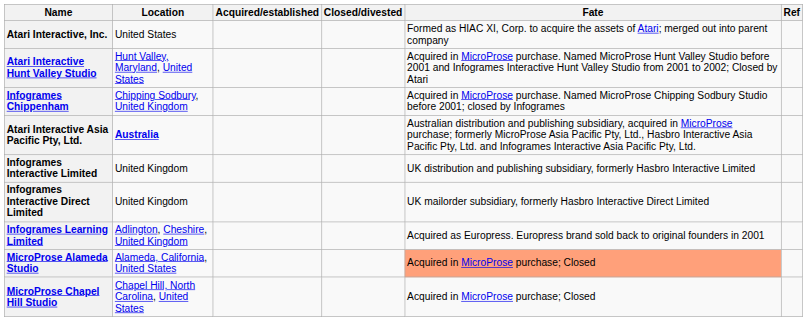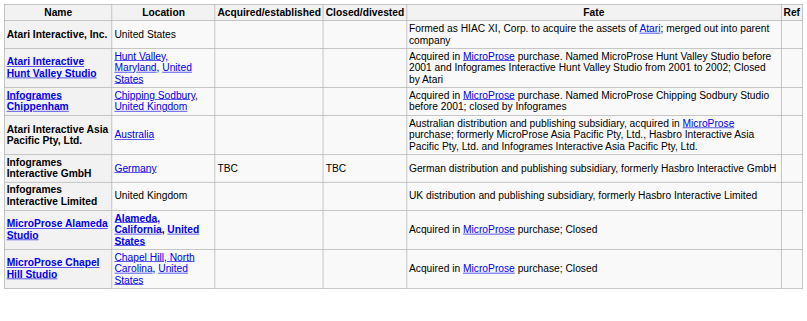Atari Interactive Asia Pacific Pty, Ltd. | Location: bold -> normal
+ row: Infogrames Interactive GmbH | Germany | TBC | TBC | German distribution and publishing subsidiary, formerly Hasbro Interactive GmbH
- row: Infogrames Interactive Direct Limited | United Kingdom | UK mailorder subsidiary, formerly Hasbro Interactive Direct Limited
- row: Infogrames Learning Limited | Adlington, Cheshire, United Kingdom | Acquired as Europress. Europress brand sold back to original founders in 2001
MicroProse Alameda Studio | Location: normal -> bold
MicroProse Alameda Studio | Fate: lightsalmon background -> no background
